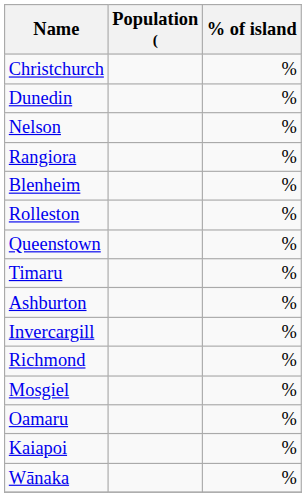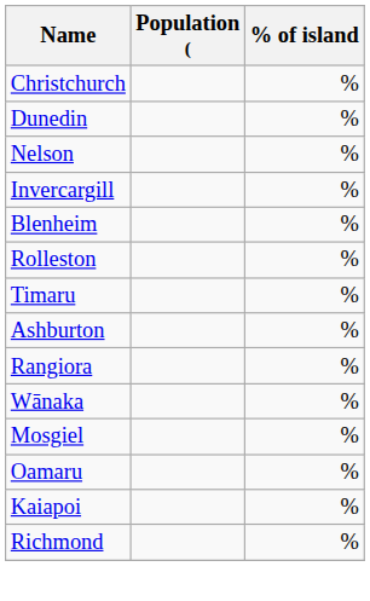rows swapped: Invercargill <-> Rangiora
- row: Queenstown | %
rows swapped: Richmond <-> Wānaka
